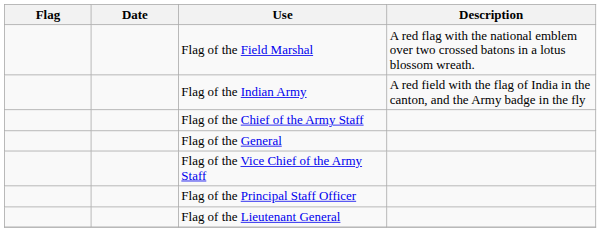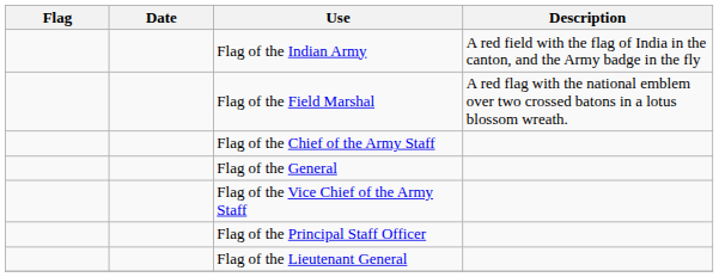rows swapped: Flag of the Indian Army <-> Flag of the Field Marshal
